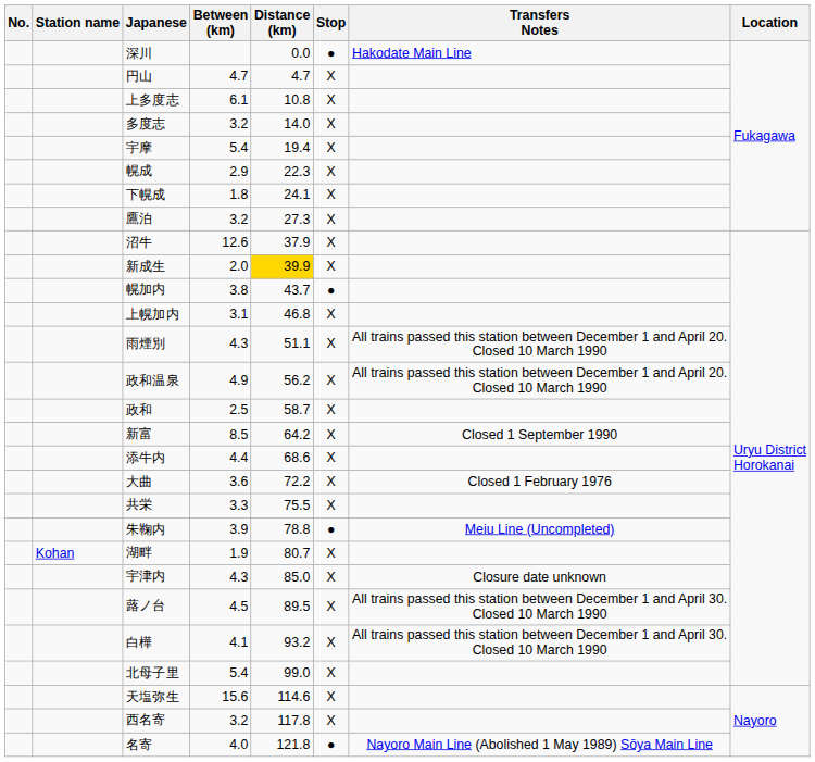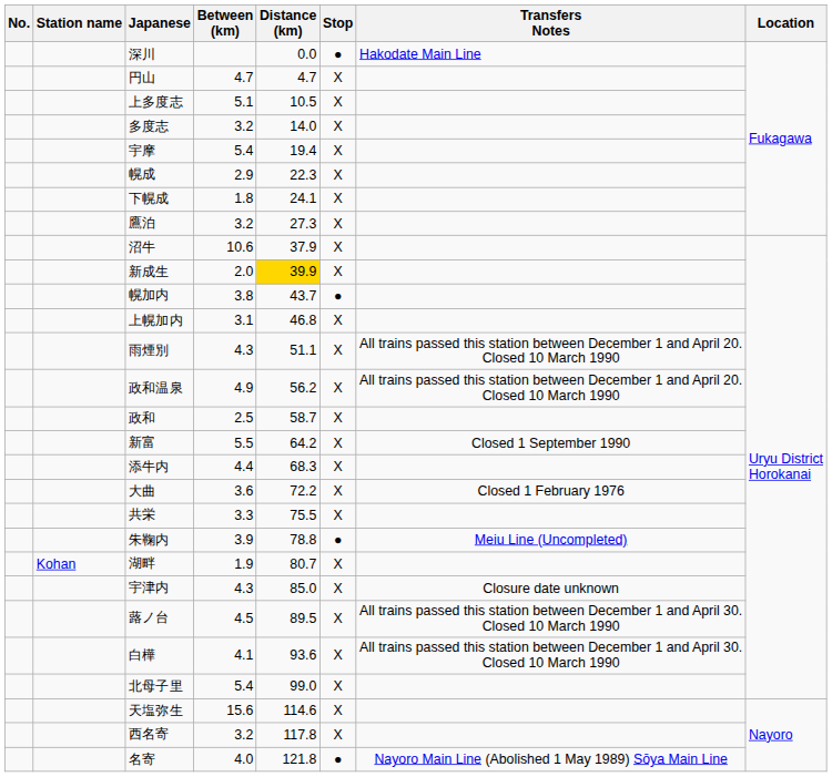上多度志 | Between (km): 6.1 -> 5.1
上多度志 | Distance (km): 10.8 -> 10.5
沼牛 | Between (km): 12.6 -> 10.6
新富 | Between (km): 8.5 -> 5.5
添牛内 | Distance (km): 68.6 -> 68.3
白樺 | Distance (km): 93.2 -> 93.6
